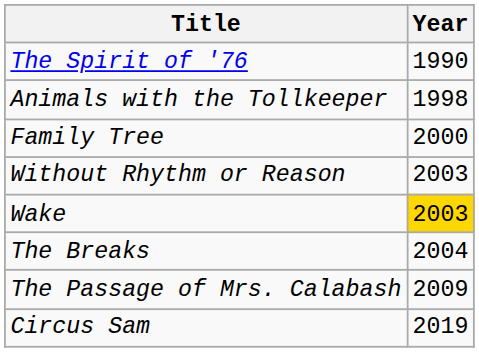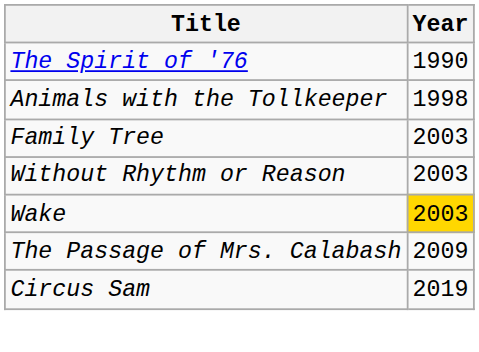Family Tree | Year: 2000 -> 2003
- row: The Breaks | 2004
